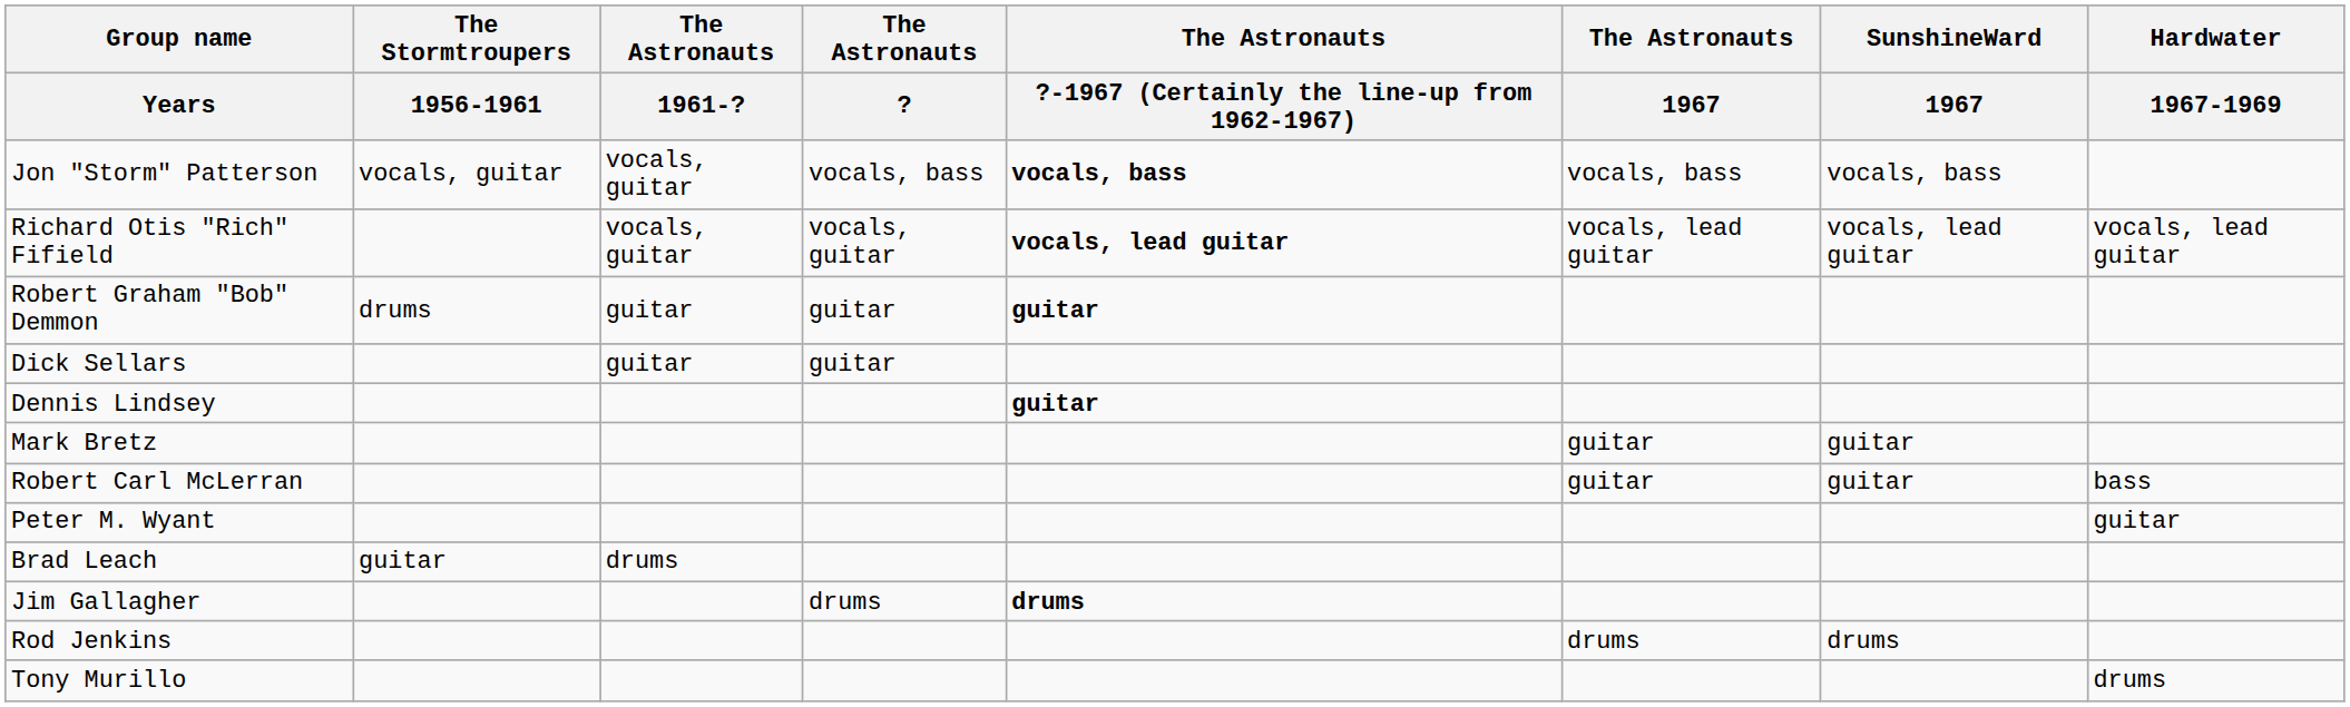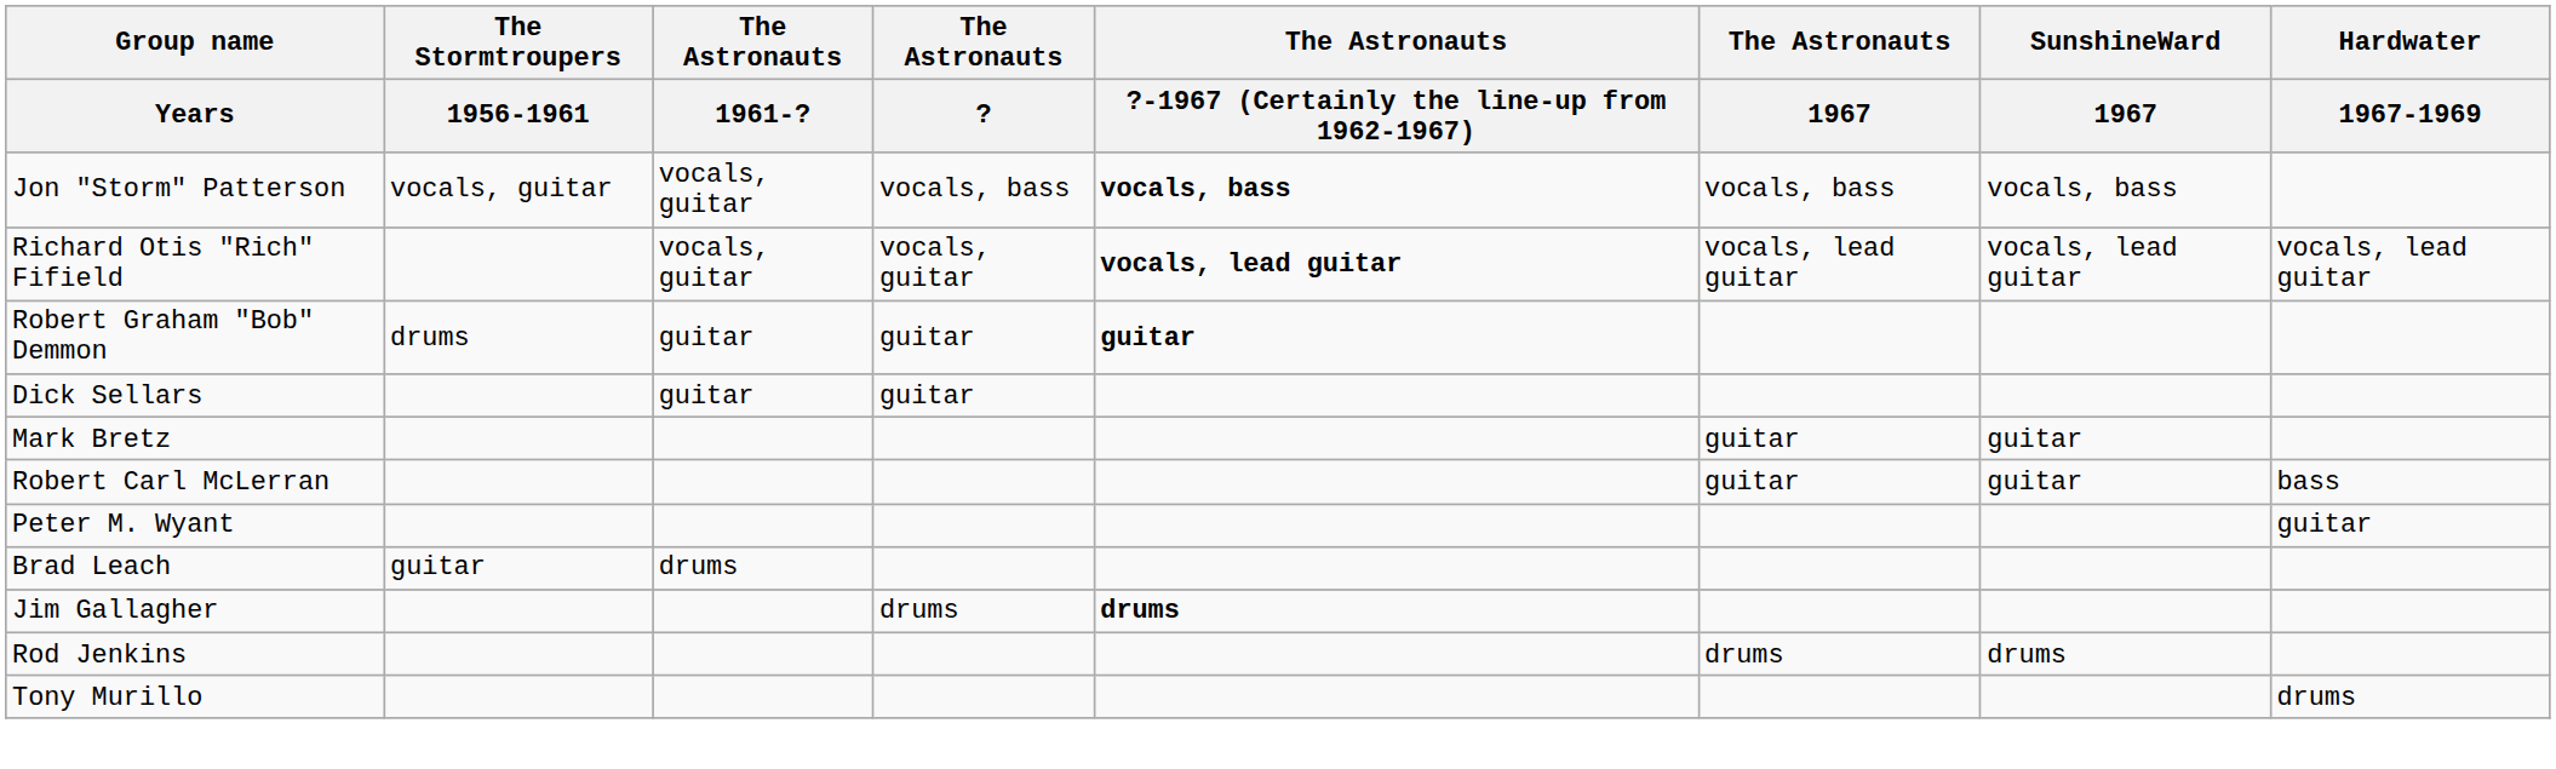- row: Dennis Lindsey | guitar
